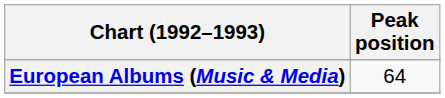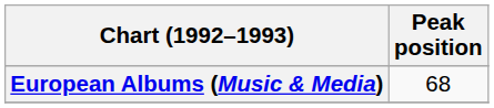European Albums (Music & Media) | Peak position: 64 -> 68
